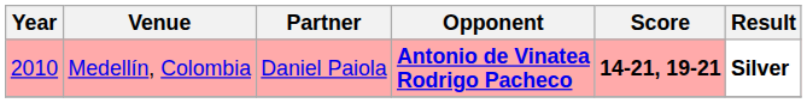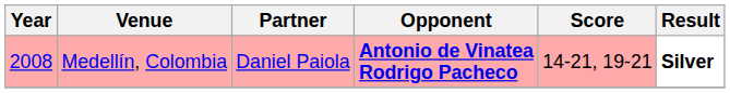Medellín, Colombia | Year: 2010 -> 2008
Medellín, Colombia | Score: bold -> normal
